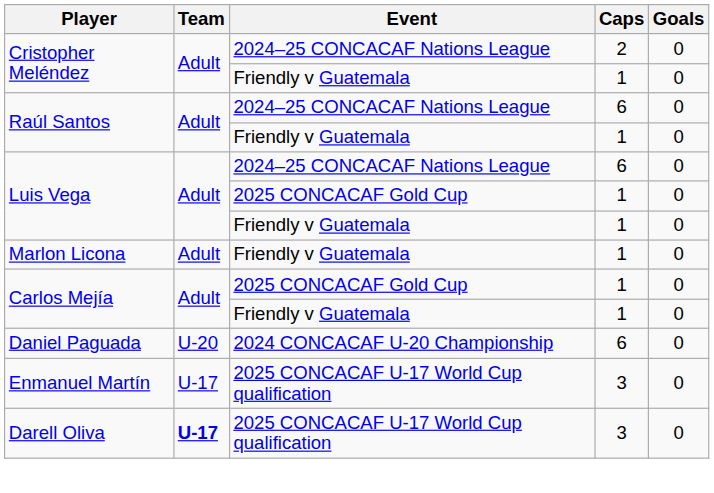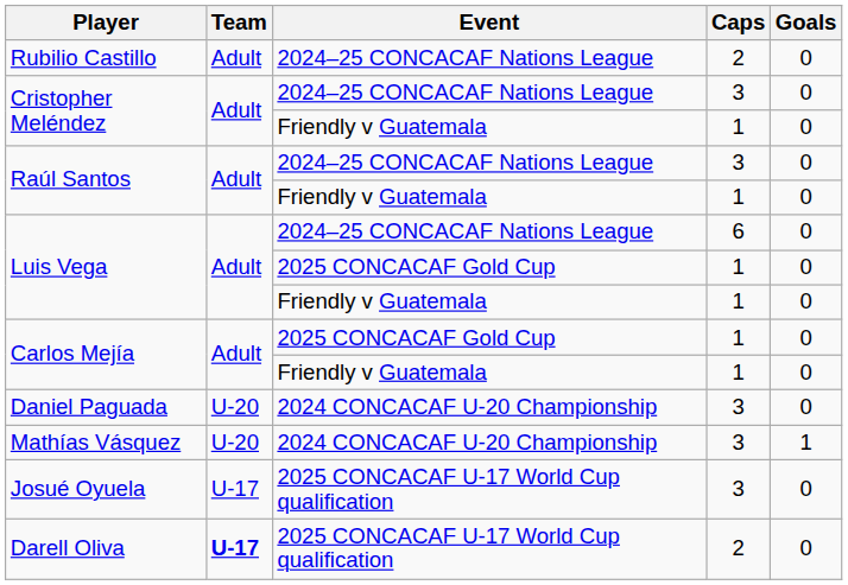+ row: Rubilio Castillo | Adult | 2024–25 CONCACAF Nations League | 2 | 0
Cristopher Meléndez / 2024–25 CONCACAF Nations League | Caps: 2 -> 3
Raúl Santos / 2024–25 CONCACAF Nations League | Caps: 6 -> 3
- row: Marlon Licona | Adult | Friendly v Guatemala | 1 | 0
Daniel Paguada | Caps: 6 -> 3
+ row: Mathías Vásquez | U-20 | 2024 CONCACAF U-20 Championship | 3 | 1
- row: Enmanuel Martín | U-17 | 2025 CONCACAF U-17 World Cup qualification | 3 | 0
+ row: Josué Oyuela | U-17 | 2025 CONCACAF U-17 World Cup qualification | 3 | 0
Darell Oliva | Caps: 3 -> 2
